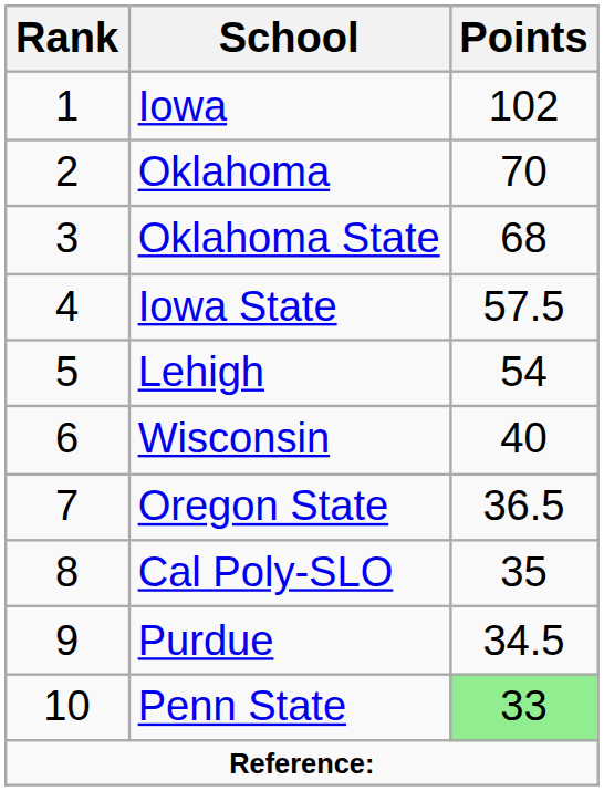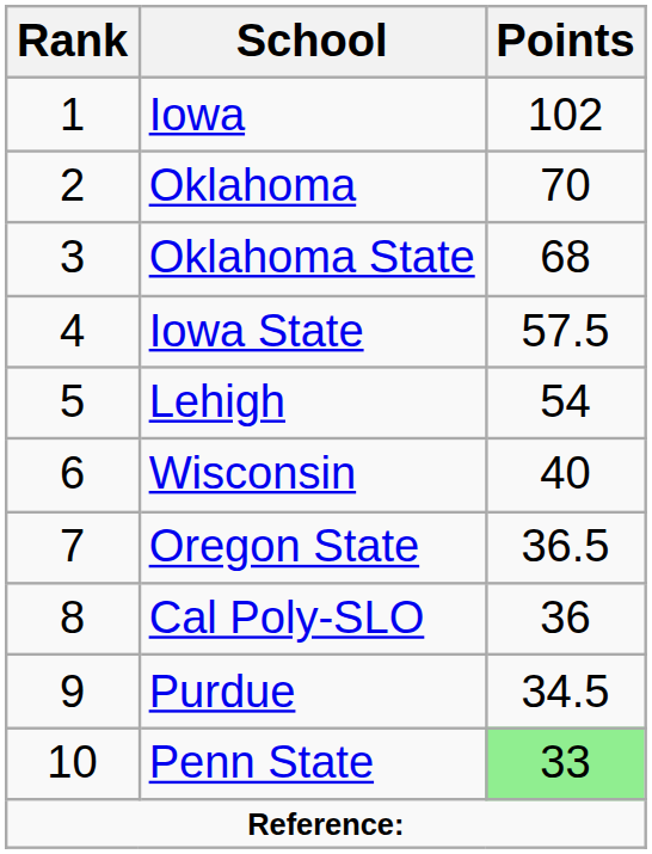Cal Poly-SLO | Points: 35 -> 36
